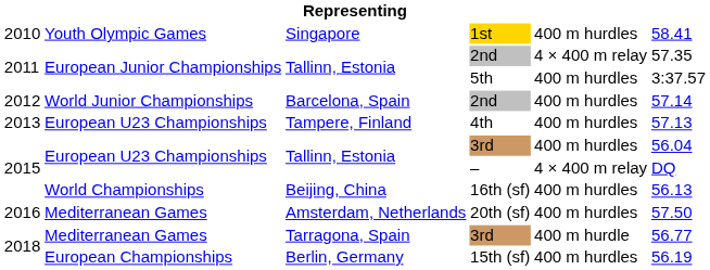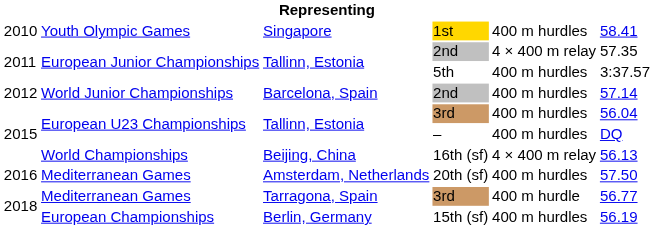- row: 2013 | European U23 Championships | Tampere, Finland | 4th | 400 m hurdles | 57.13
– | column 5: 4 × 400 m relay -> 400 m hurdles
16th (sf) | column 5: 400 m hurdles -> 4 × 400 m relay
